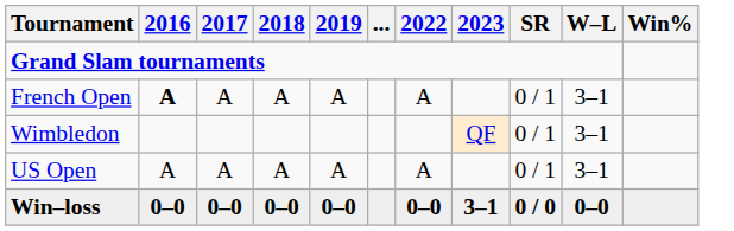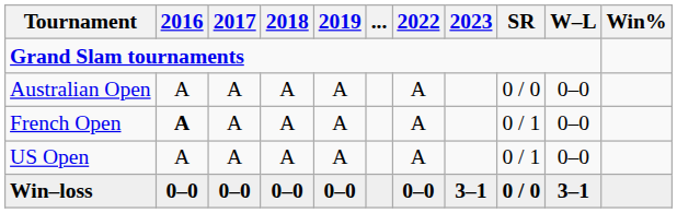+ row: Australian Open | A | A | A | A | A | 0 / 0 | 0–0
French Open | W–L: 3–1 -> 0–0
- row: Wimbledon | QF | 0 / 1 | 3–1
US Open | W–L: 3–1 -> 0–0
Win–loss | W–L: 0–0 -> 3–1
